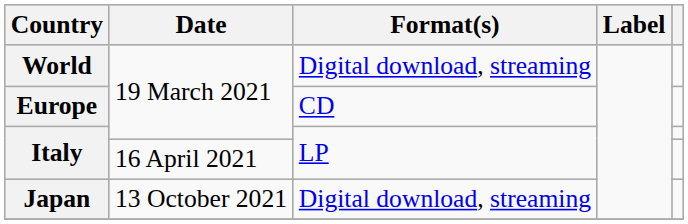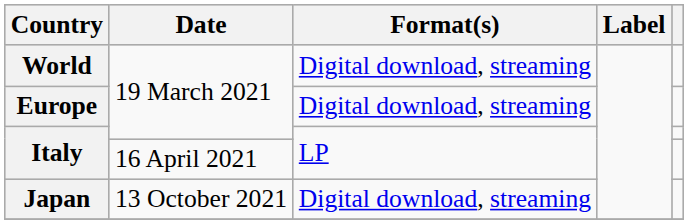Europe | Format(s): CD -> Digital download, streaming
